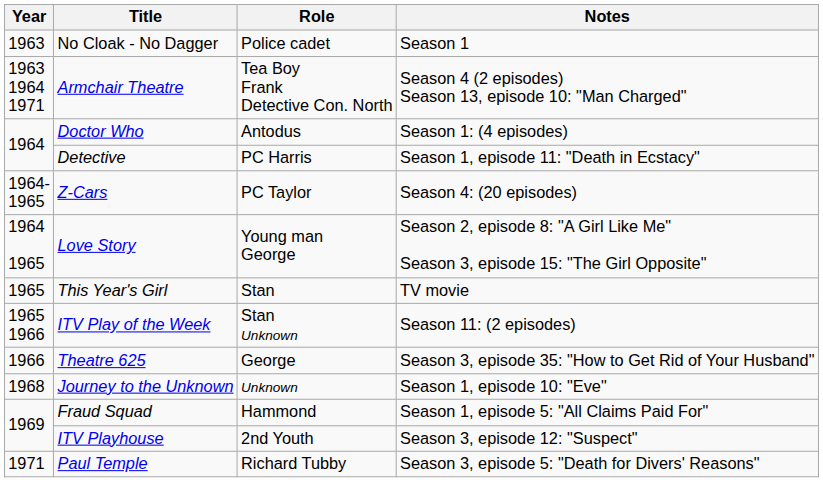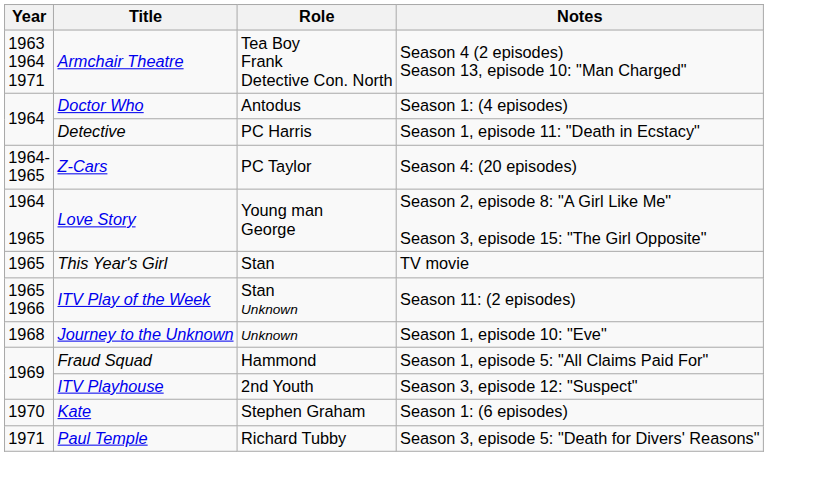- row: 1963 | No Cloak - No Dagger | Police cadet | Season 1
- row: 1966 | Theatre 625 | George | Season 3, episode 35: "How to Get Rid of Your Husband"
+ row: 1970 | Kate | Stephen Graham | Season 1: (6 episodes)
